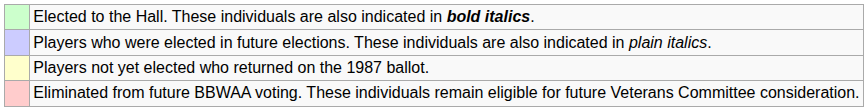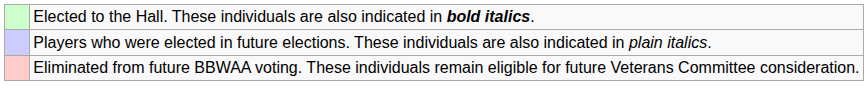- row: Players not yet elected who returned on the 1987 ballot.
